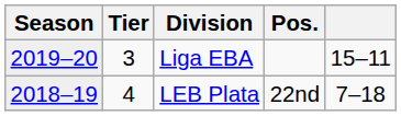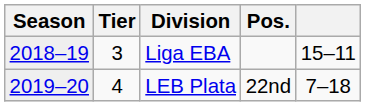Liga EBA | Season: 2019–20 -> 2018–19
LEB Plata | Season: 2018–19 -> 2019–20
